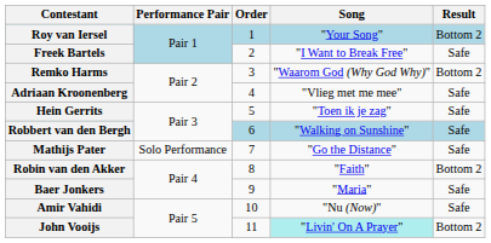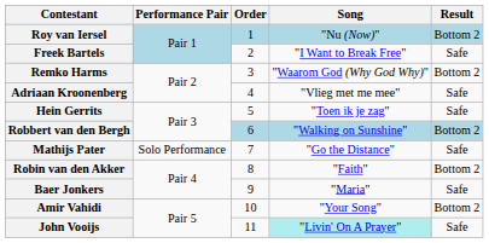Roy van Iersel | Song: "Your Song" -> "Nu (Now)"
Robbert van den Bergh | Result: Safe -> Bottom 2
Amir Vahidi | Song: "Nu (Now)" -> "Your Song"
Amir Vahidi | Result: Safe -> Bottom 2
John Vooijs | Result: Bottom 2 -> Safe
